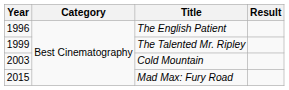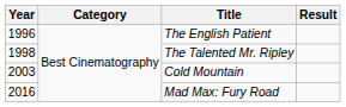The Talented Mr. Ripley | Year: 1999 -> 1998
Mad Max: Fury Road | Year: 2015 -> 2016
